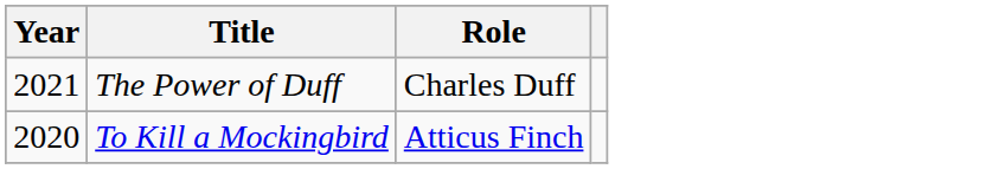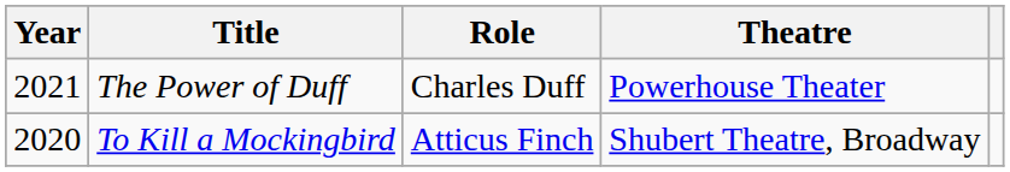+ column: Theatre | Powerhouse Theater | Shubert Theatre, Broadway
